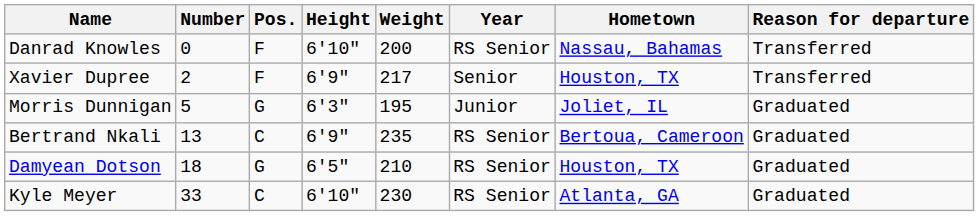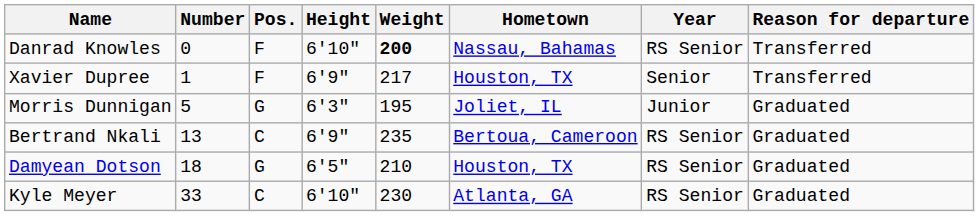columns swapped: Year <-> Hometown
Danrad Knowles | Weight: normal -> bold
Xavier Dupree | Number: 2 -> 1
